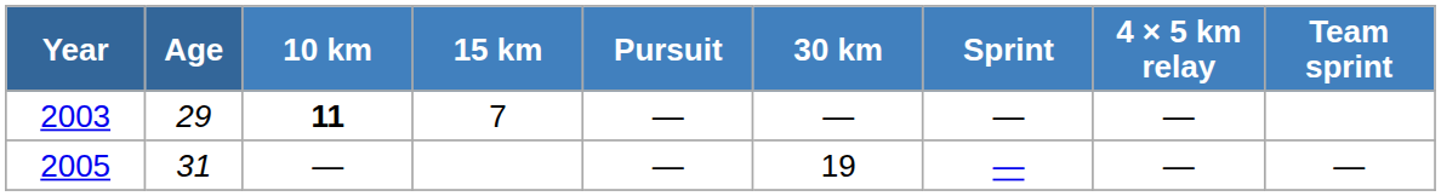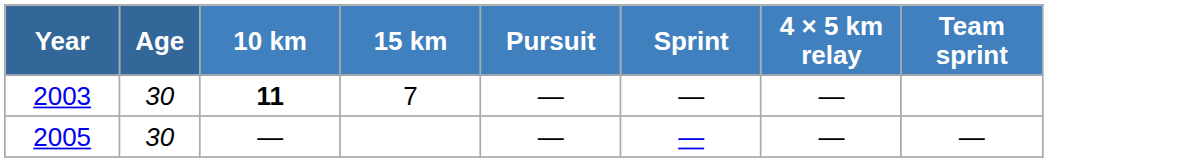- column: 30 km | — | 19
2003 | Age: 29 -> 30
2005 | Age: 31 -> 30
